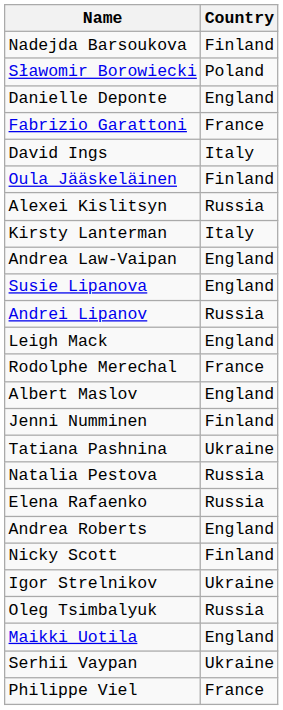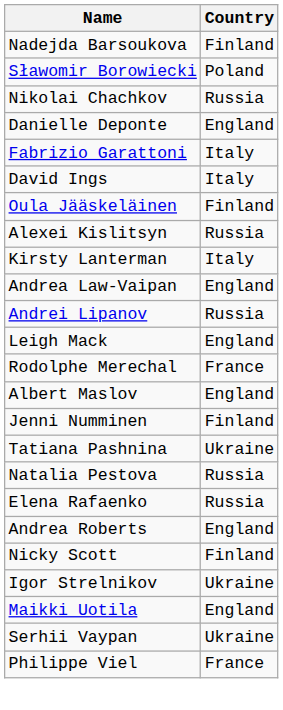+ row: Nikolai Chachkov | Russia
Fabrizio Garattoni | Country: France -> Italy
- row: Susie Lipanova | England
- row: Oleg Tsimbalyuk | Russia
